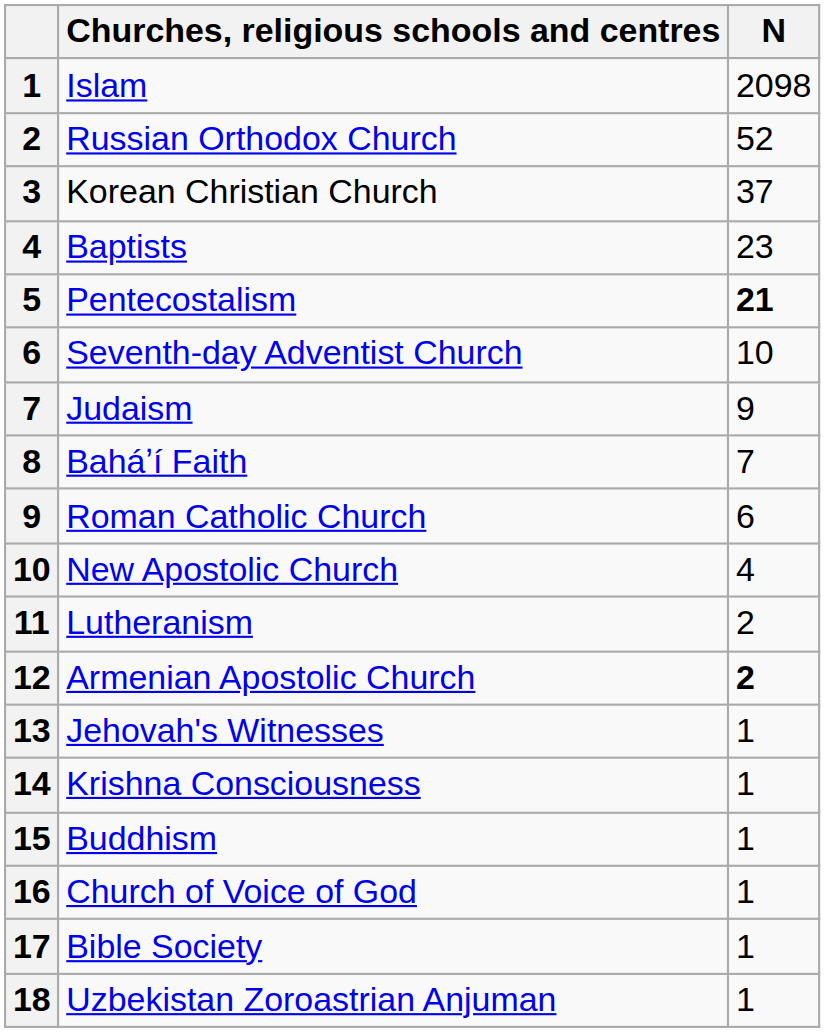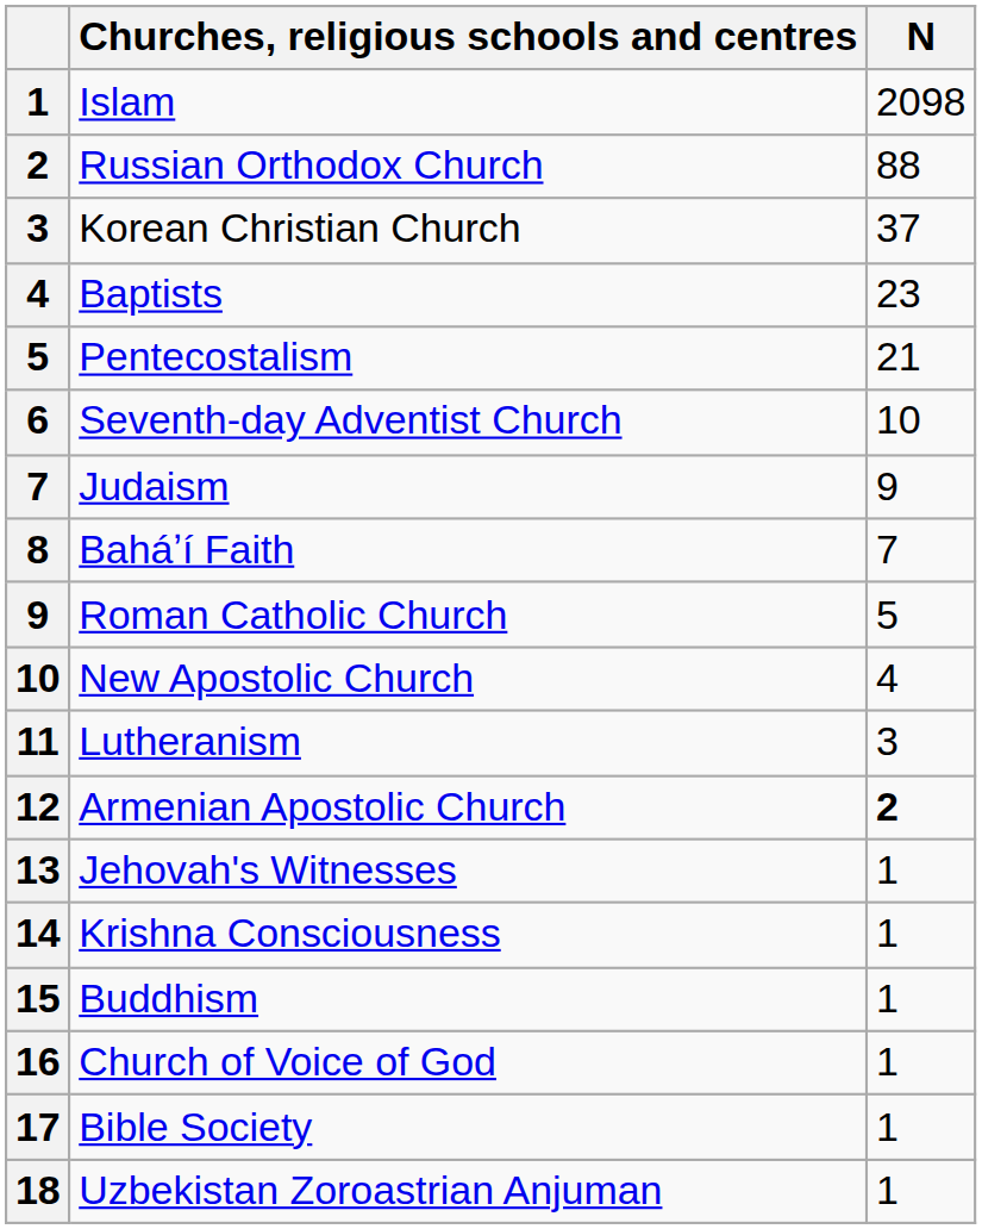Russian Orthodox Church | N: 52 -> 88
Pentecostalism | N: bold -> normal
Roman Catholic Church | N: 6 -> 5
Lutheranism | N: 2 -> 3
